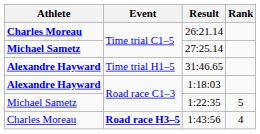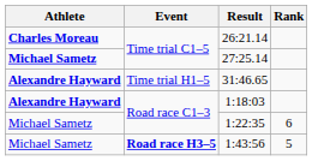1:22:35 | Rank: 5 -> 6
1:43:56 | Athlete: Charles Moreau -> Michael Sametz
1:43:56 | Rank: 4 -> 5
